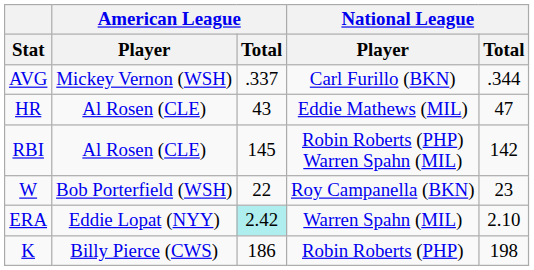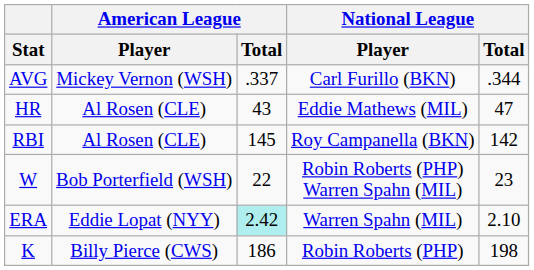RBI | National League / Player: Robin Roberts (PHP) Warren Spahn (MIL) -> Roy Campanella (BKN)
W | National League / Player: Roy Campanella (BKN) -> Robin Roberts (PHP) Warren Spahn (MIL)
